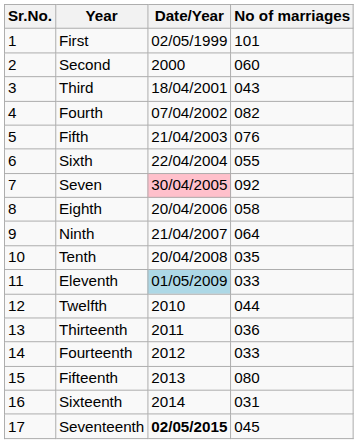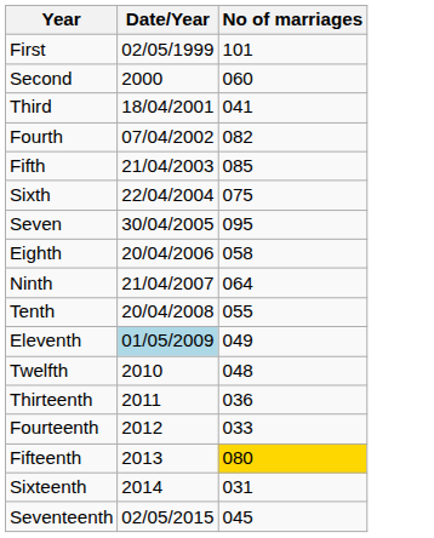- column: Sr.No. | 1 | 2 | 3 | 4 | 5 | 6 | 7 | 8 | 9 | 10 | 11 | 12 | 13 | 14 | 15 | 16 | 17
Third | No of marriages: 043 -> 041
Fifth | No of marriages: 076 -> 085
Sixth | No of marriages: 055 -> 075
Seven | Date/Year: pink background -> no background
Seven | No of marriages: 092 -> 095
Tenth | No of marriages: 035 -> 055
Eleventh | No of marriages: 033 -> 049
Twelfth | No of marriages: 044 -> 048
Fifteenth | No of marriages: no background -> gold background
Seventeenth | Date/Year: bold -> normal
